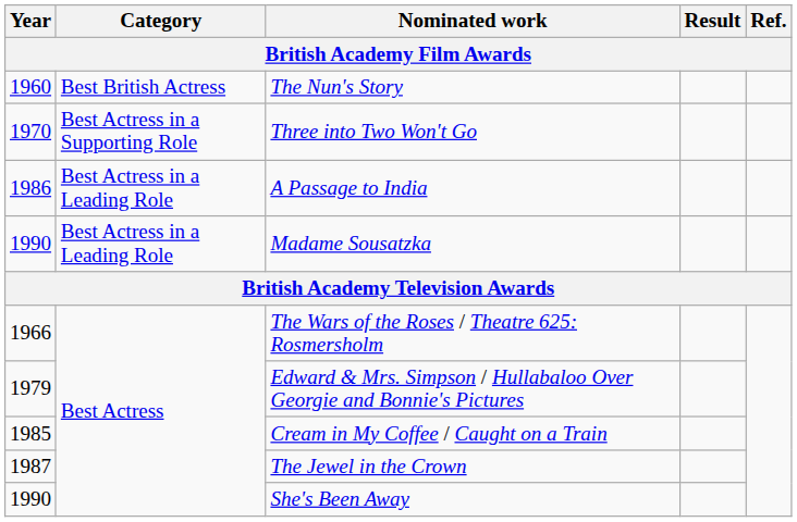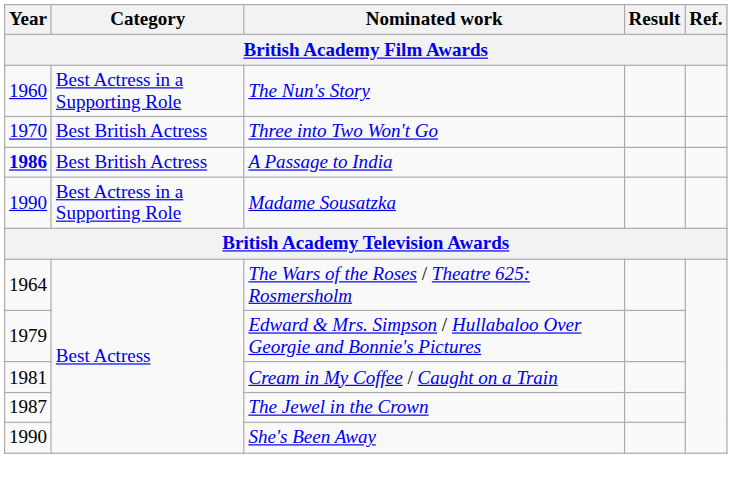The Nun's Story | Category: Best British Actress -> Best Actress in a Supporting Role
Three into Two Won't Go | Category: Best Actress in a Supporting Role -> Best British Actress
A Passage to India | Year: normal -> bold
A Passage to India | Category: Best Actress in a Leading Role -> Best British Actress
Madame Sousatzka | Category: Best Actress in a Leading Role -> Best Actress in a Supporting Role
The Wars of the Roses / Theatre 625: Rosmersholm | Year: 1966 -> 1964
Cream in My Coffee / Caught on a Train | Year: 1985 -> 1981
